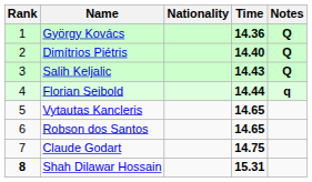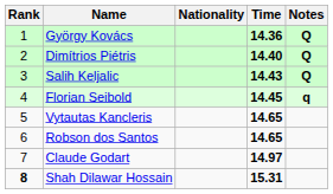Florian Seibold | Time: 14.44 -> 14.45
Claude Godart | Time: 14.75 -> 14.97
